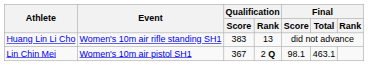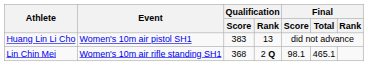Huang Lin Li Cho | Event: Women's 10m air rifle standing SH1 -> Women's 10m air pistol SH1
Lin Chin Mei | Event: Women's 10m air pistol SH1 -> Women's 10m air rifle standing SH1
Lin Chin Mei | Qualification / Score: 367 -> 368
Lin Chin Mei | Final / Total: 463.1 -> 465.1
